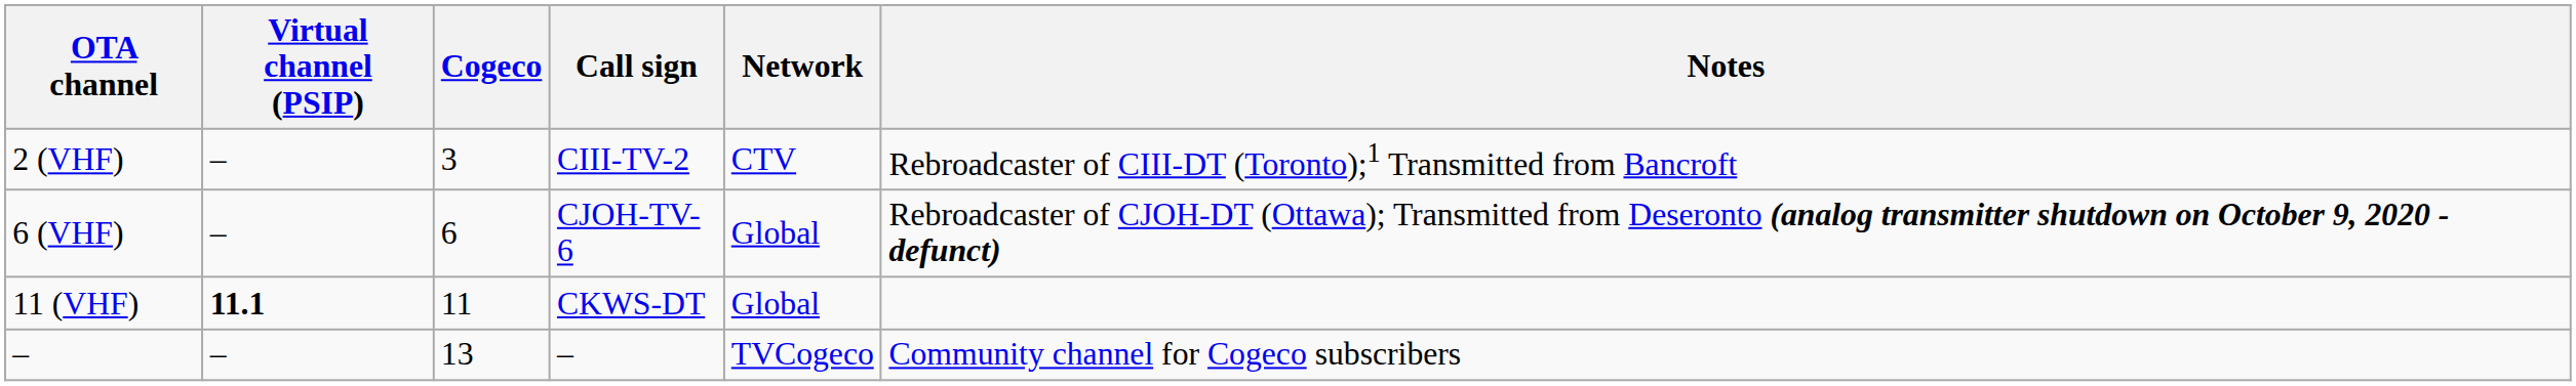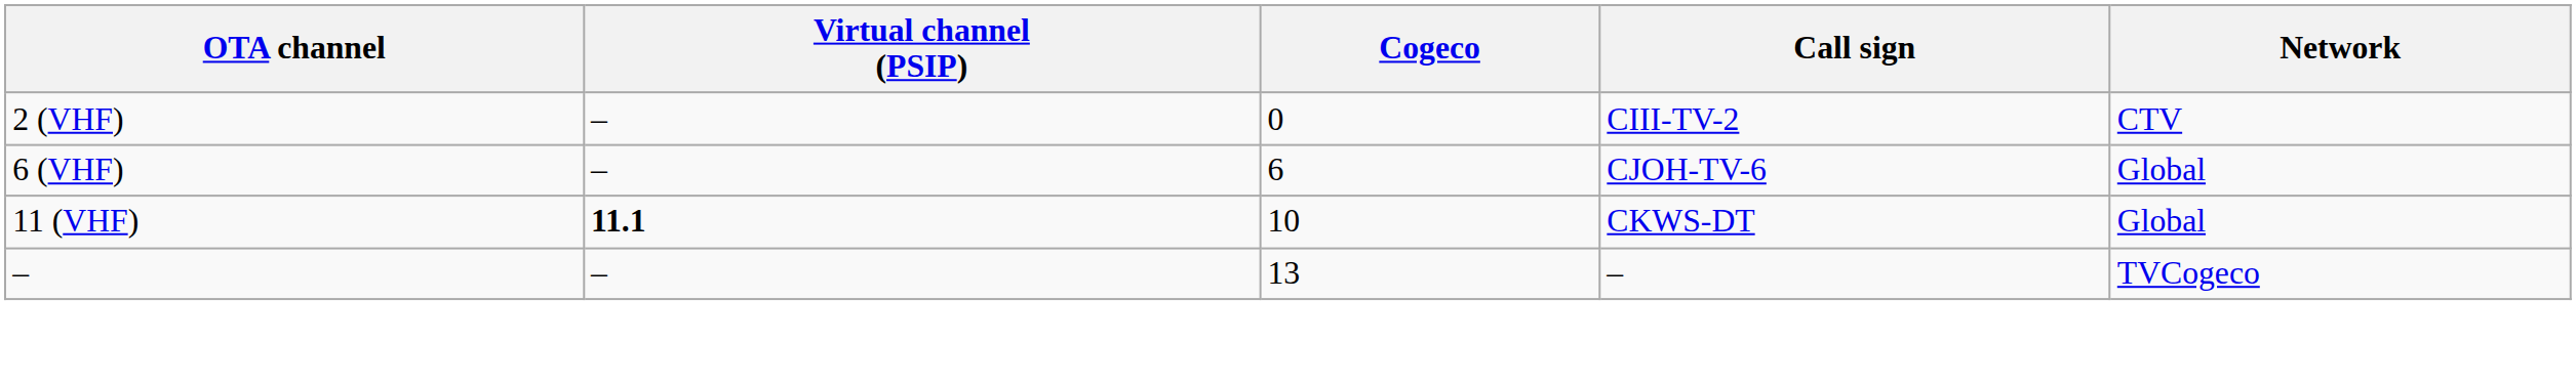- column: Notes | Rebroadcaster of CIII-DT (Toronto);1 Transmitted from Bancroft | Rebroadcaster of CJOH-DT (Ottawa); Transmitted from Deseronto (analog transmitter shutdown on October 9, 2020 - defunct) | Community channel for Cogeco subscribers
2 (VHF) | Cogeco: 3 -> 0
11 (VHF) | Cogeco: 11 -> 10
